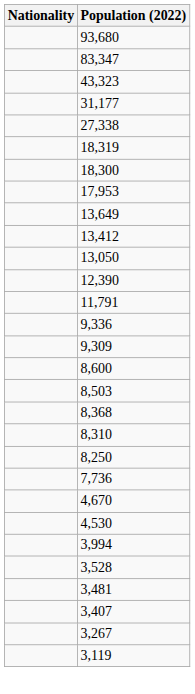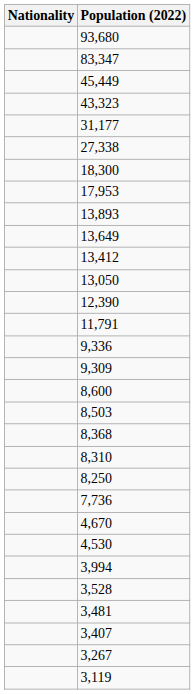+ row: 45,449
- row: 18,319
+ row: 13,893
